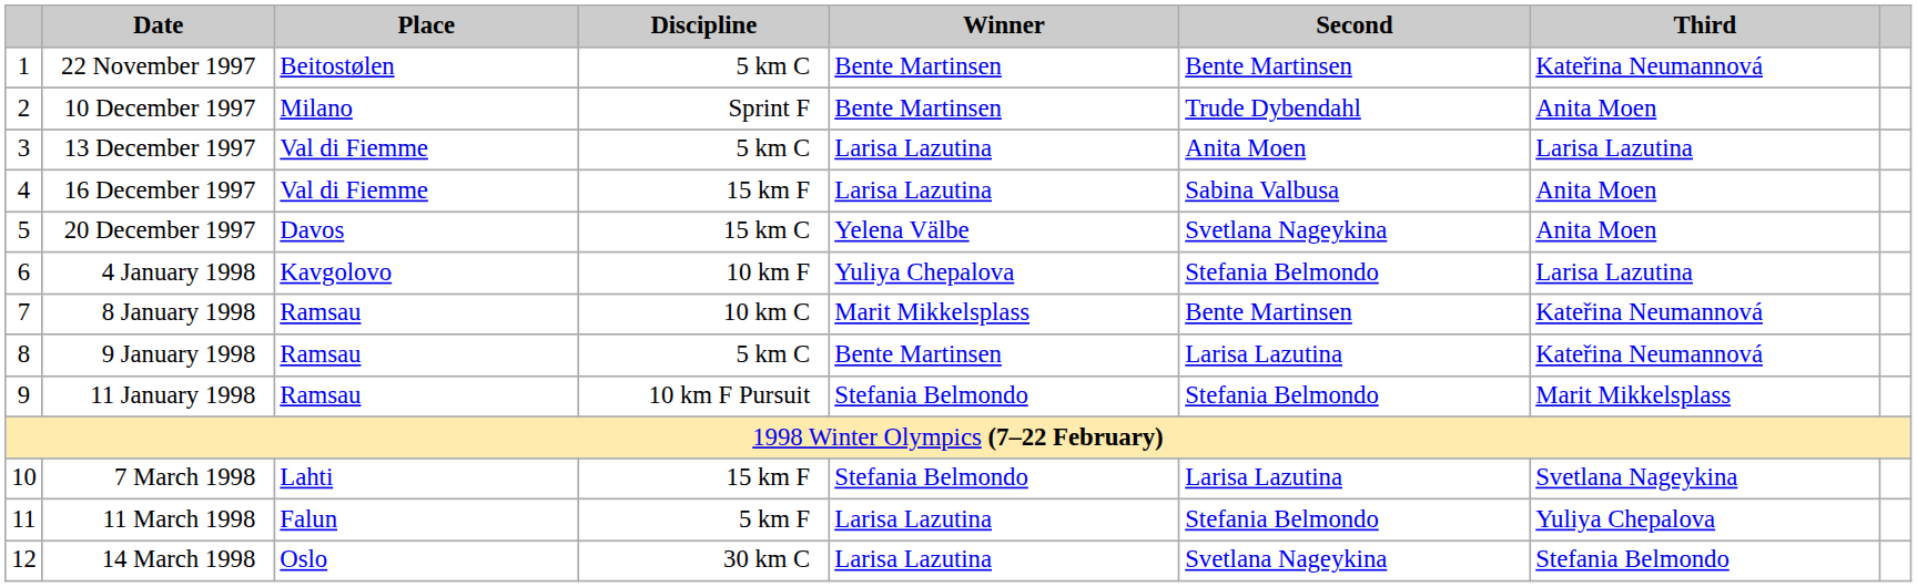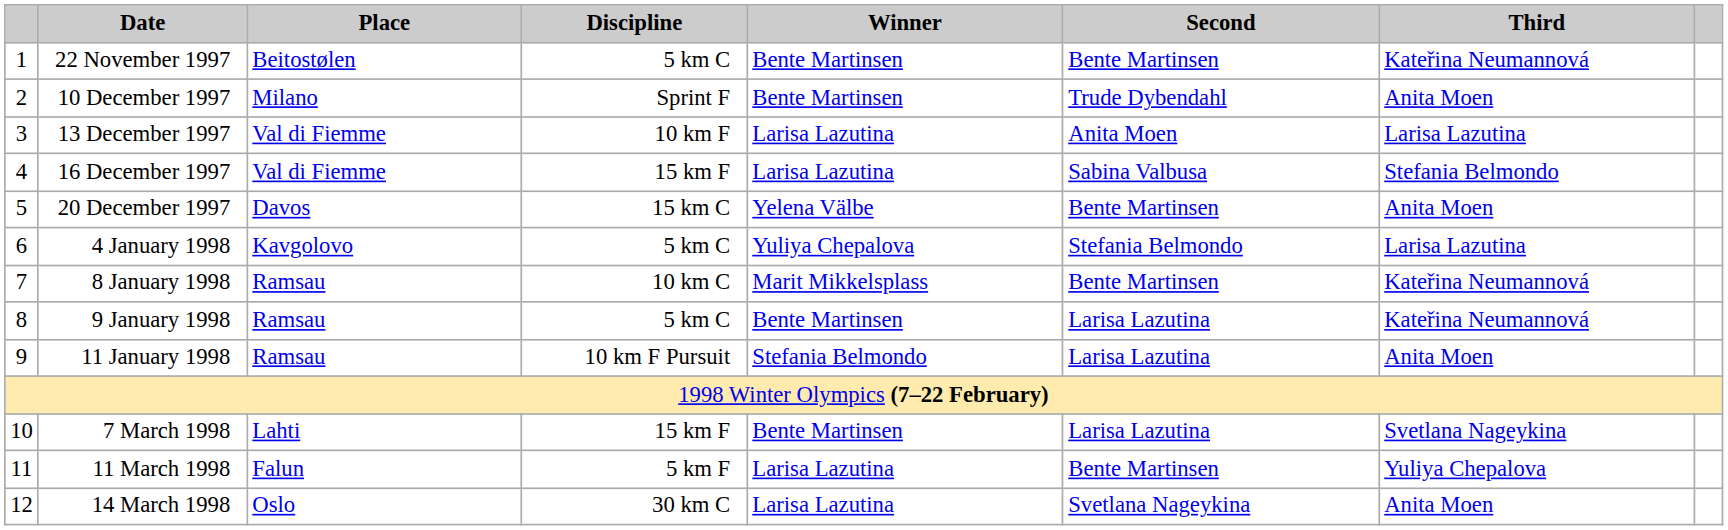13 December 1997 | Discipline: 5 km C -> 10 km F
16 December 1997 | Third: Anita Moen -> Stefania Belmondo
20 December 1997 | Second: Svetlana Nageykina -> Bente Martinsen
4 January 1998 | Discipline: 10 km F -> 5 km C
11 January 1998 | Second: Stefania Belmondo -> Larisa Lazutina
11 January 1998 | Third: Marit Mikkelsplass -> Anita Moen
7 March 1998 | Winner: Stefania Belmondo -> Bente Martinsen
11 March 1998 | Second: Stefania Belmondo -> Bente Martinsen
14 March 1998 | Third: Stefania Belmondo -> Anita Moen
